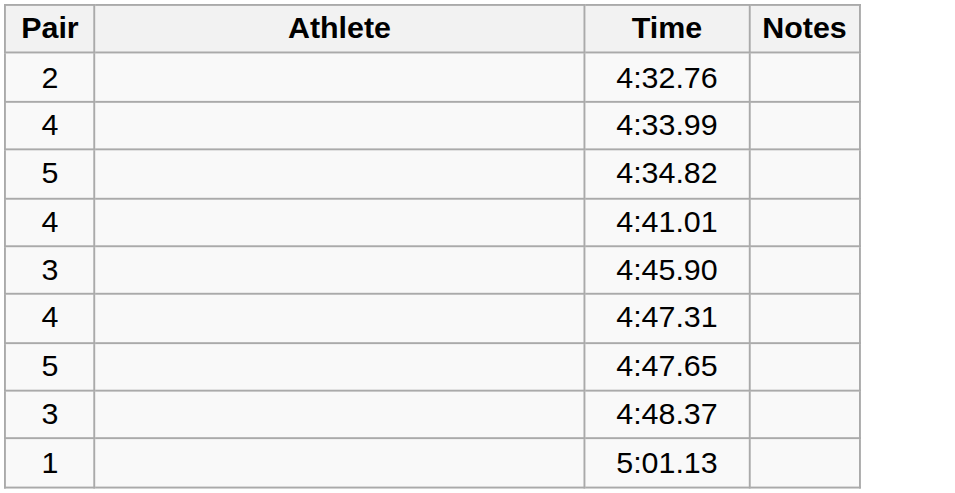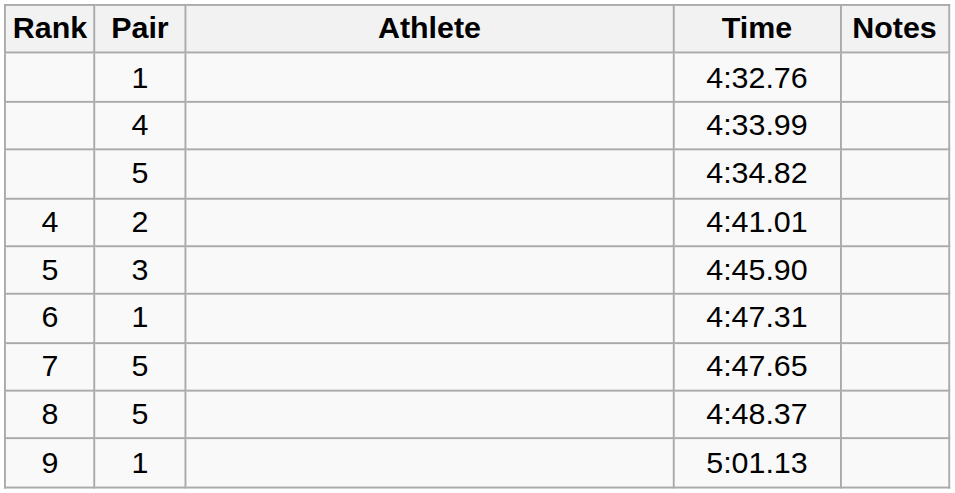+ column: Rank | 4 | 5 | 6 | 7 | 8 | 9
4:32.76 | Pair: 2 -> 1
4:41.01 | Pair: 4 -> 2
4:47.31 | Pair: 4 -> 1
4:48.37 | Pair: 3 -> 5
